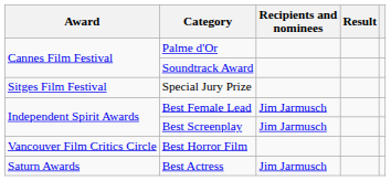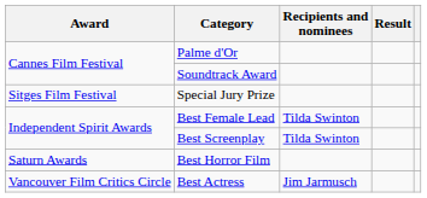Best Female Lead | Recipients and nominees: Jim Jarmusch -> Tilda Swinton
Best Screenplay | Recipients and nominees: Jim Jarmusch -> Tilda Swinton
Best Horror Film | Award: Vancouver Film Critics Circle -> Saturn Awards
Best Actress | Award: Saturn Awards -> Vancouver Film Critics Circle
